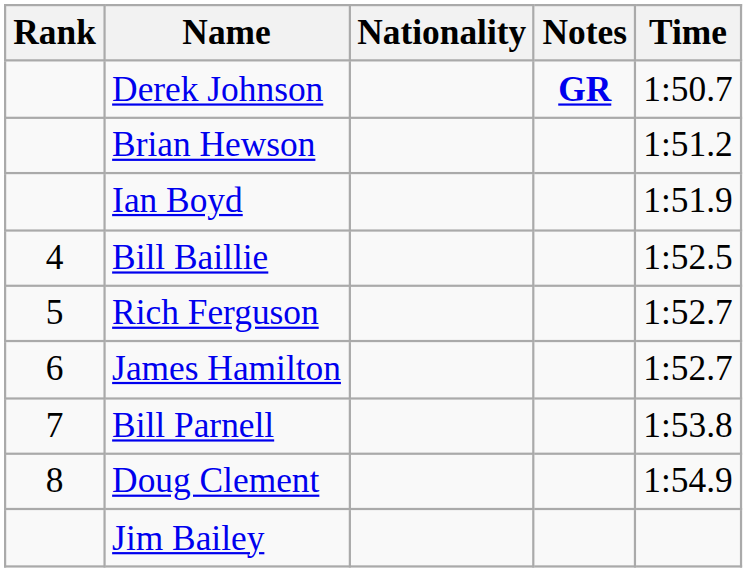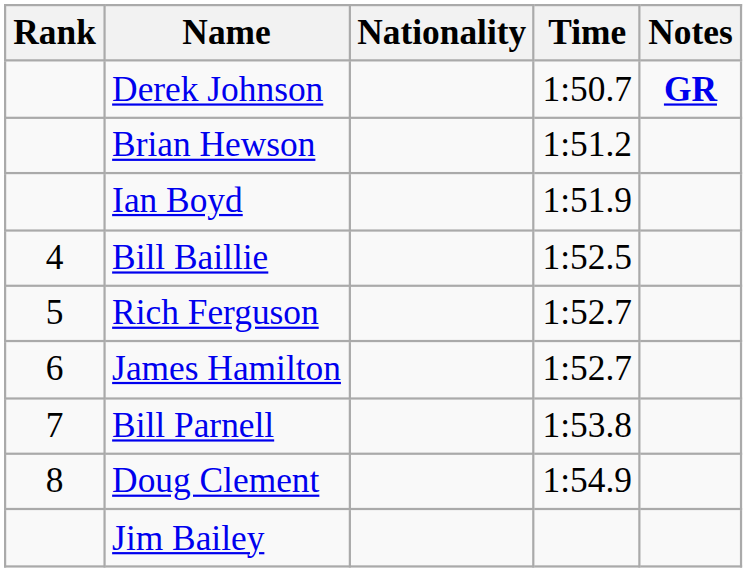columns swapped: Time <-> Notes
